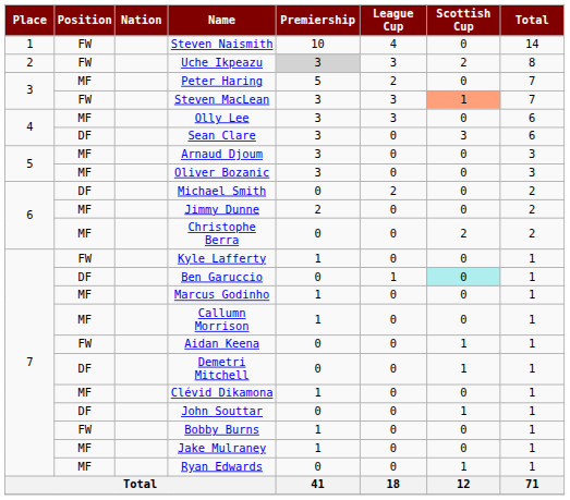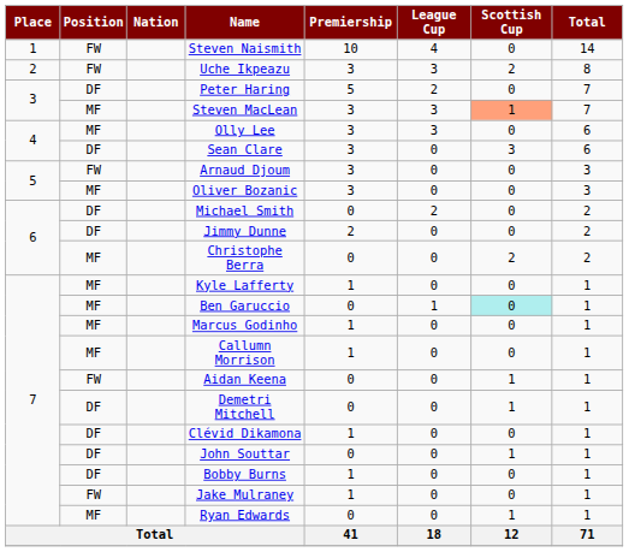Uche Ikpeazu | Premiership: lightgrey background -> no background
Peter Haring | Position: MF -> DF
Steven MacLean | Position: FW -> MF
Arnaud Djoum | Position: MF -> FW
Jimmy Dunne | Position: MF -> DF
Kyle Lafferty | Position: FW -> MF
Ben Garuccio | Position: DF -> MF
Clévid Dikamona | Position: MF -> DF
Bobby Burns | Position: FW -> DF
Jake Mulraney | Position: MF -> FW
